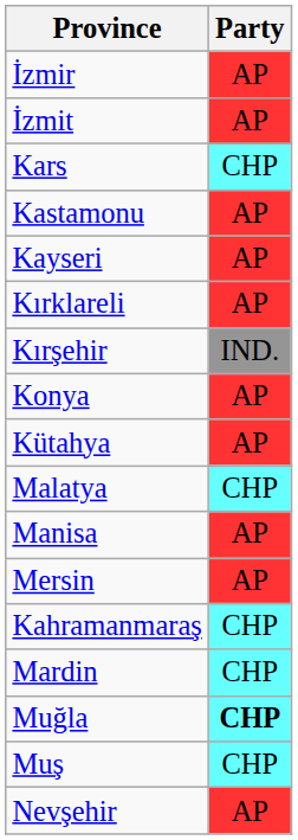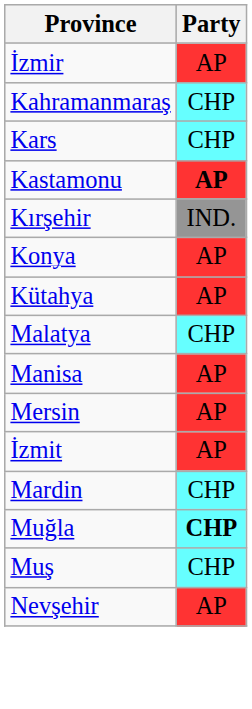rows swapped: İzmit <-> Kahramanmaraş
Kastamonu | Party: normal -> bold
- row: Kayseri | AP
- row: Kırklareli | AP
